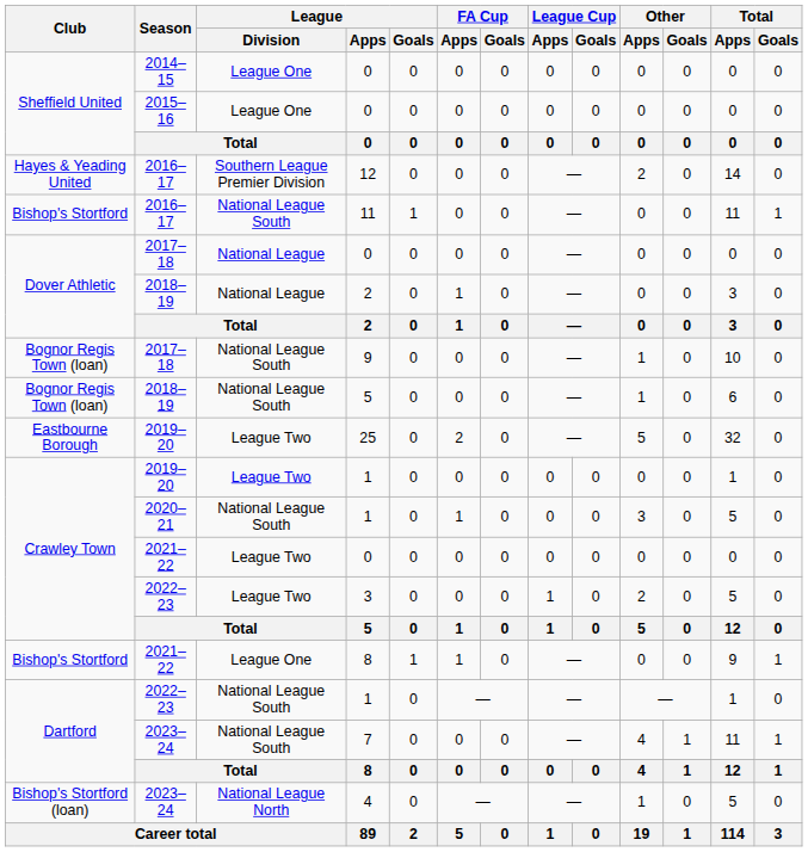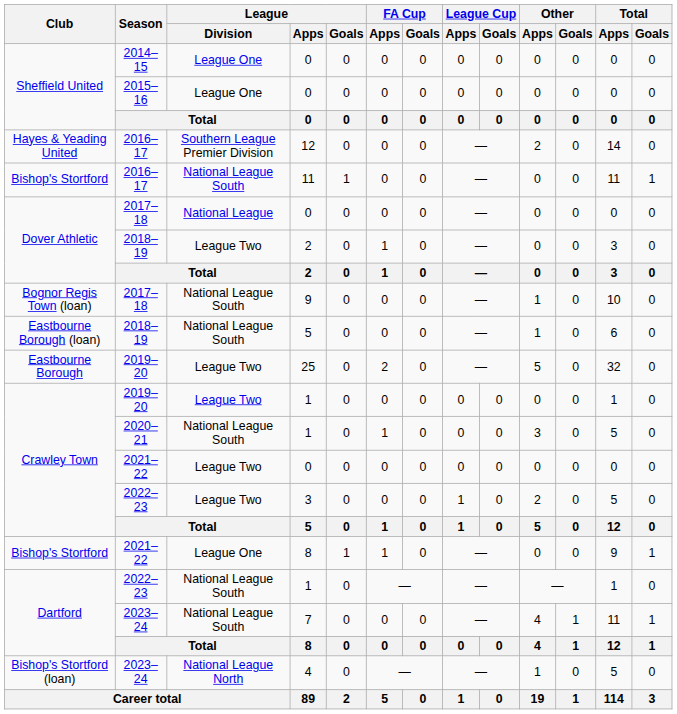2018–19 / 2 | League / Division: National League -> League Two
2018–19 / 5 | Club: Bognor Regis Town (loan) -> Eastbourne Borough (loan)
